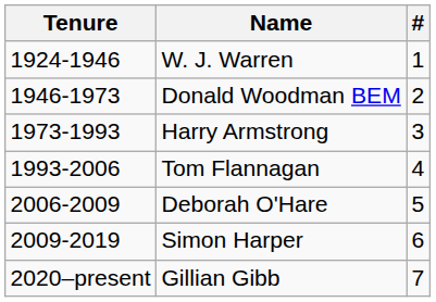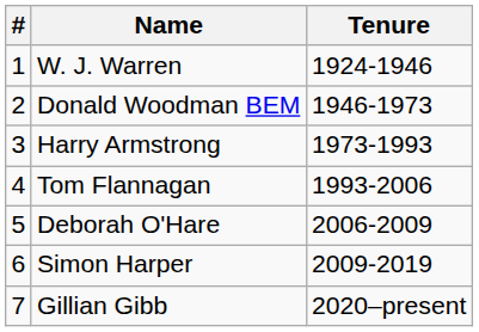columns swapped: # <-> Tenure
